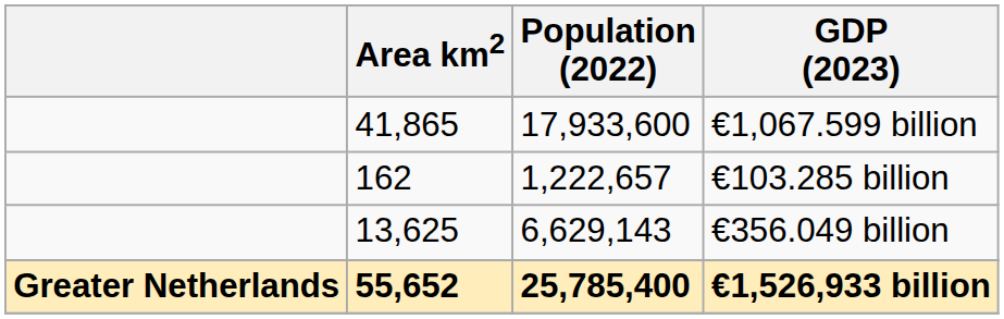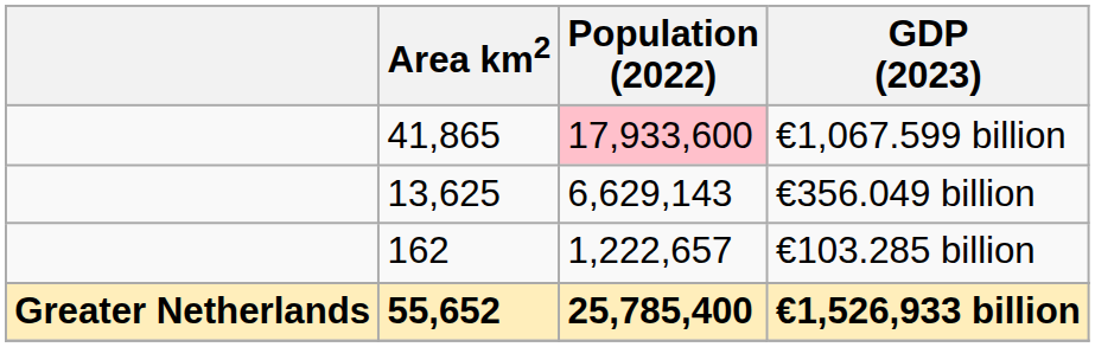€1,067.599 billion | Population (2022): no background -> pink background
rows swapped: €356.049 billion <-> €103.285 billion
